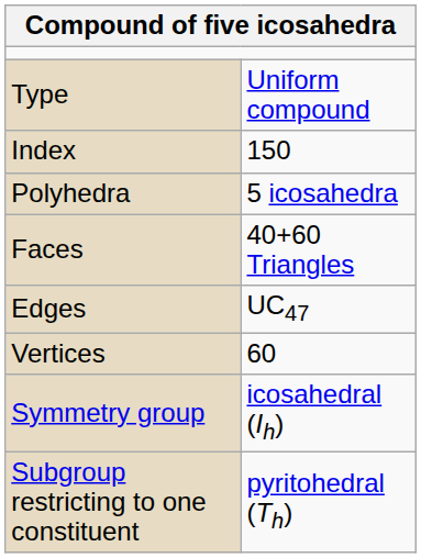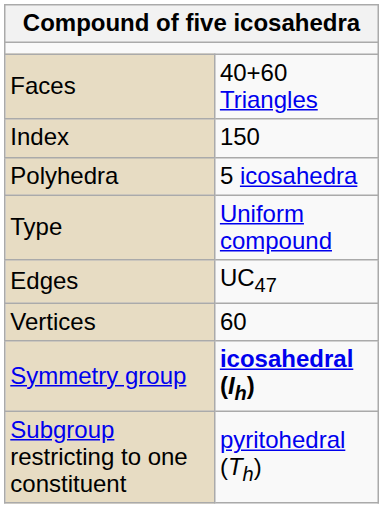rows swapped: Type <-> Faces
Symmetry group | column 2: normal -> bold
